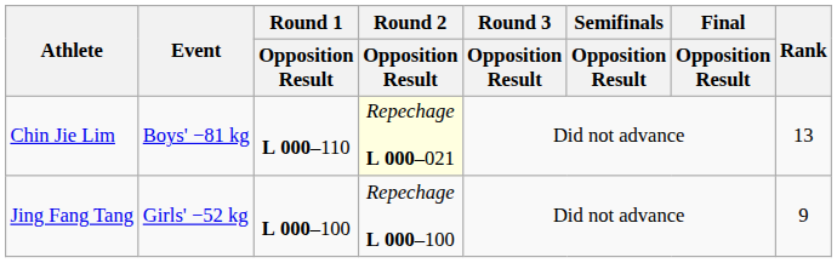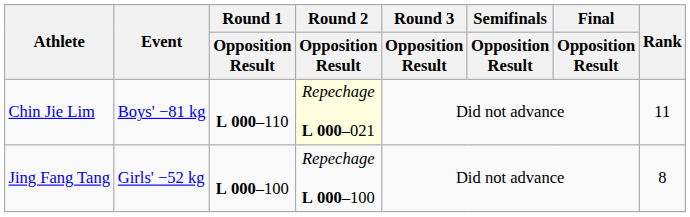Chin Jie Lim | Rank: 13 -> 11
Jing Fang Tang | Rank: 9 -> 8
